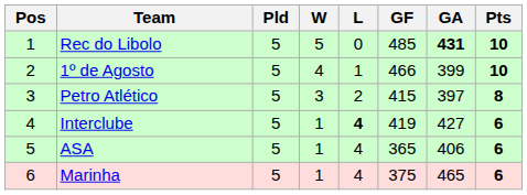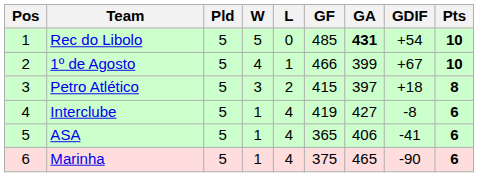+ column: GDIF | +54 | +67 | +18 | -8 | -41 | -90
Interclube | L: bold -> normal
